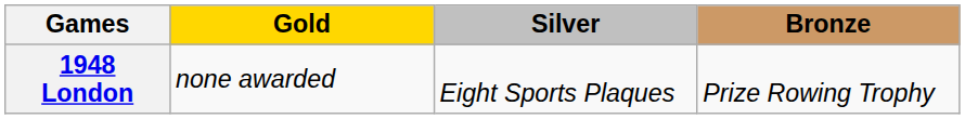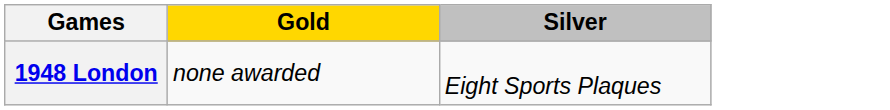- column: Bronze | Prize Rowing Trophy
